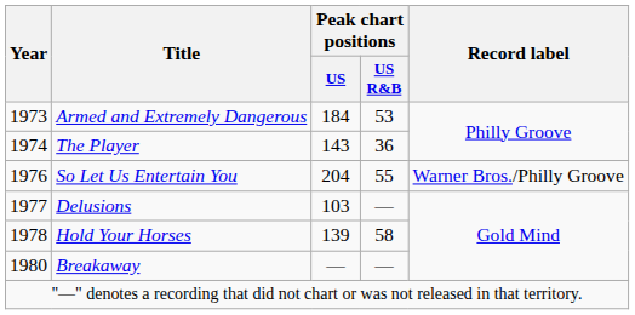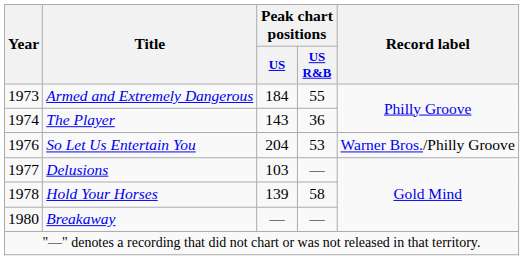Armed and Extremely Dangerous | Peak chart positions / US R&B: 53 -> 55
So Let Us Entertain You | Peak chart positions / US R&B: 55 -> 53
